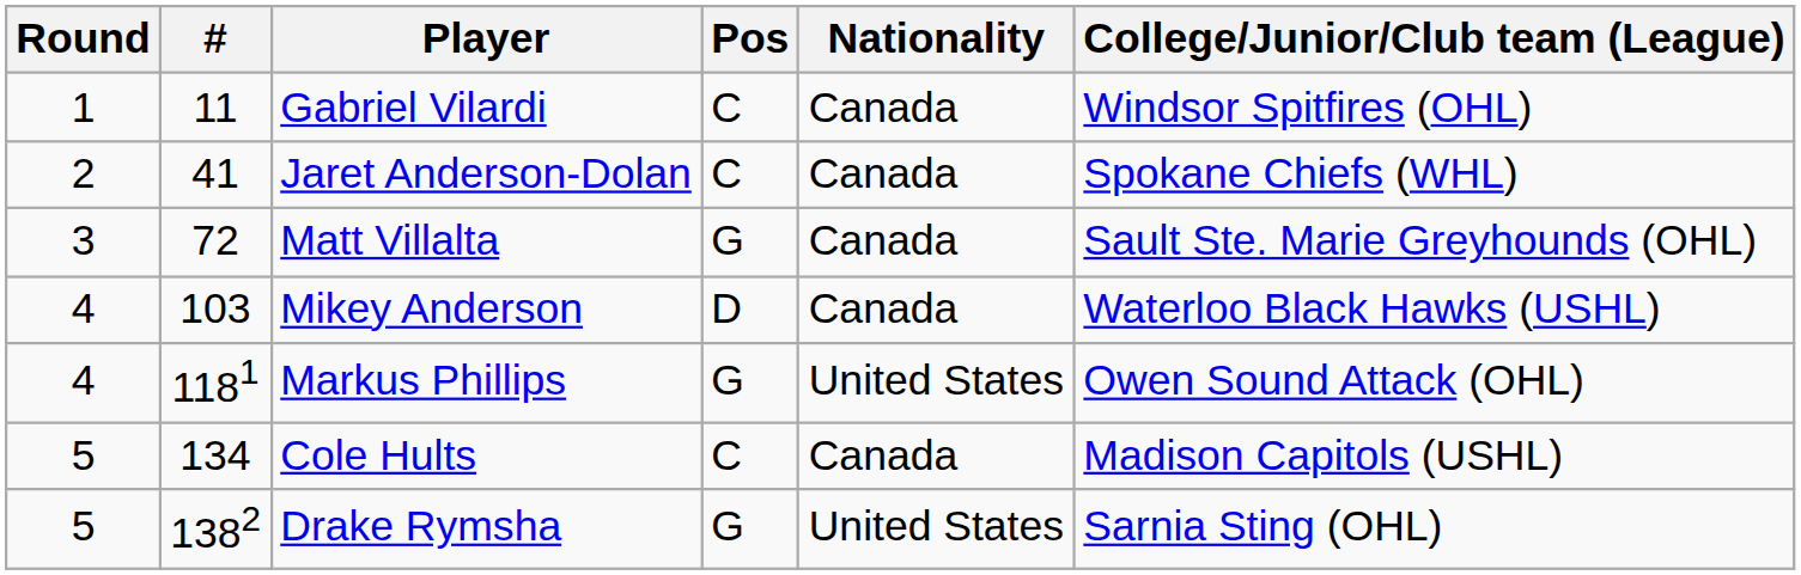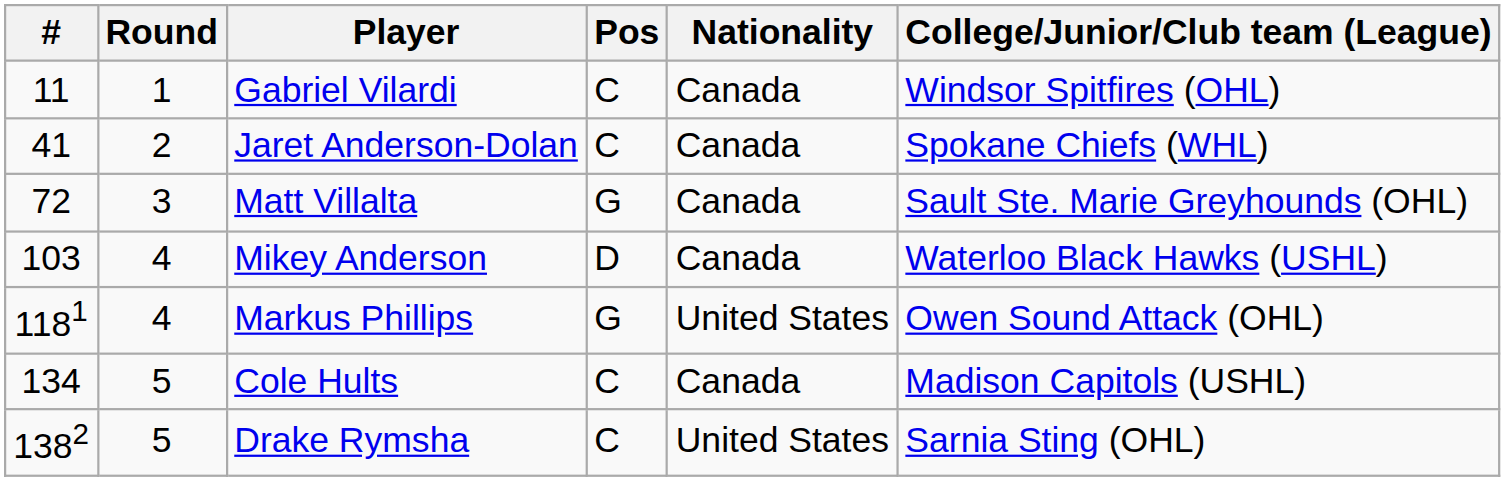columns swapped: Round <-> #
Drake Rymsha | Pos: G -> C
